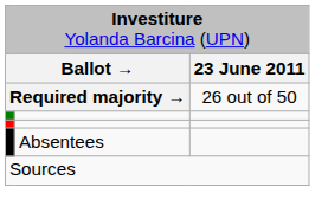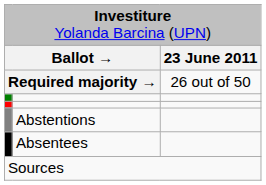+ row: Abstentions
